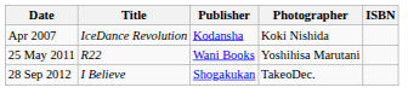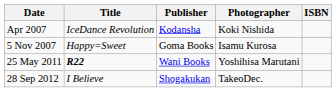+ row: 5 Nov 2007 | Happy=Sweet | Goma Books | Isamu Kurosa
25 May 2011 | Title: normal -> bold
